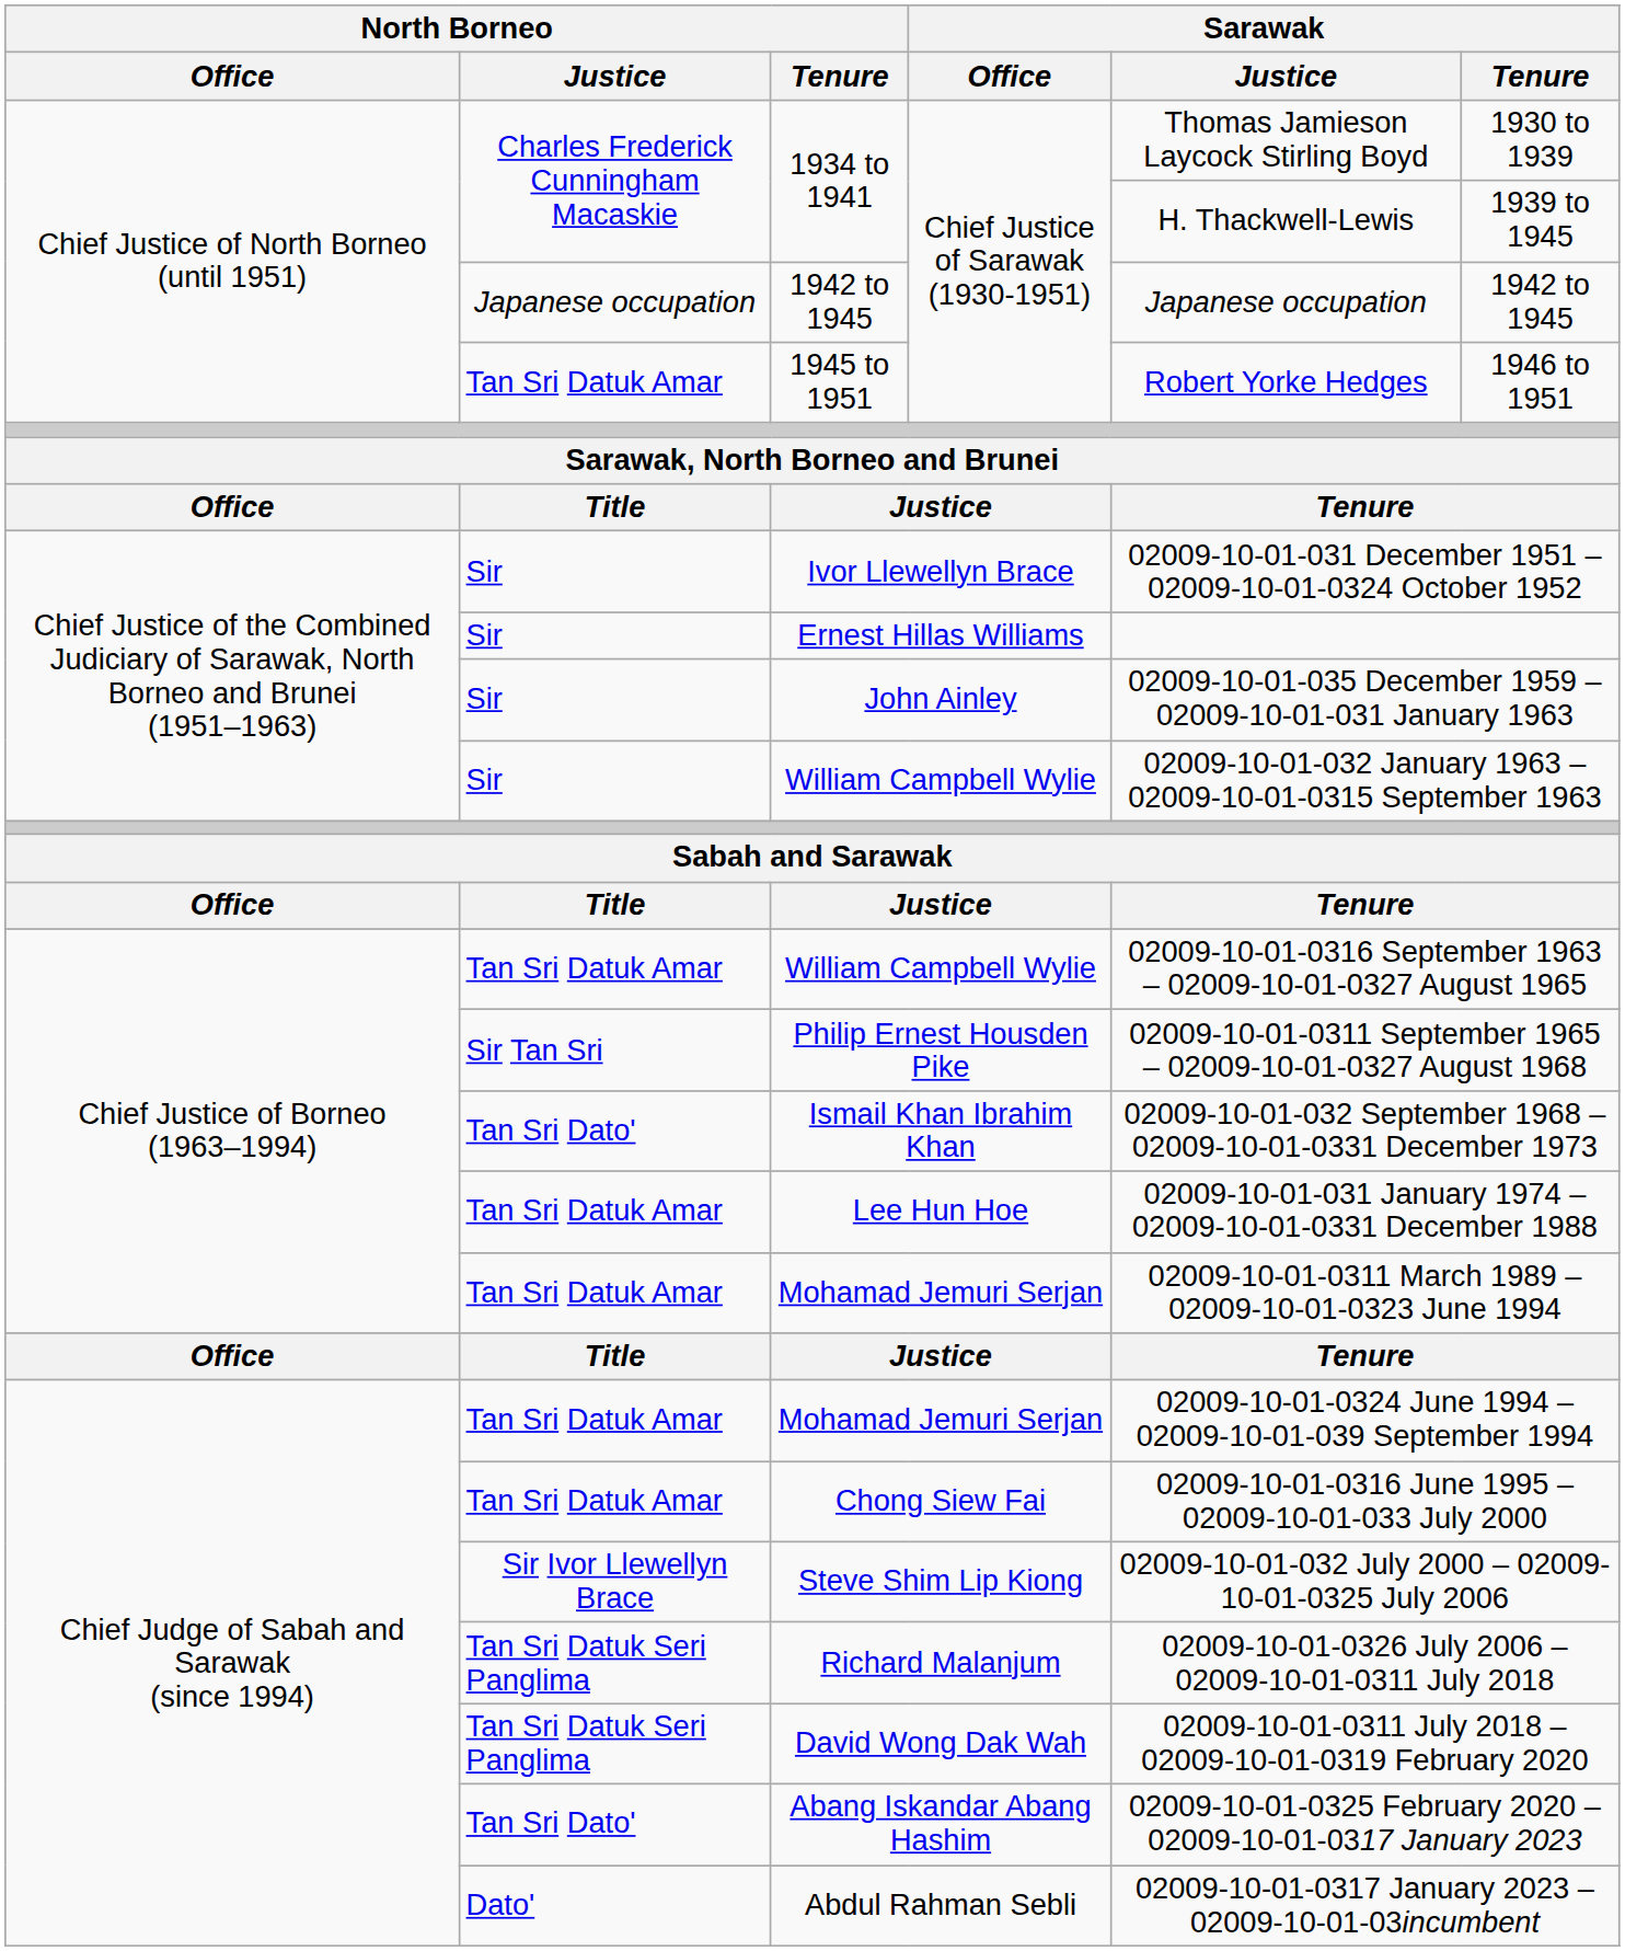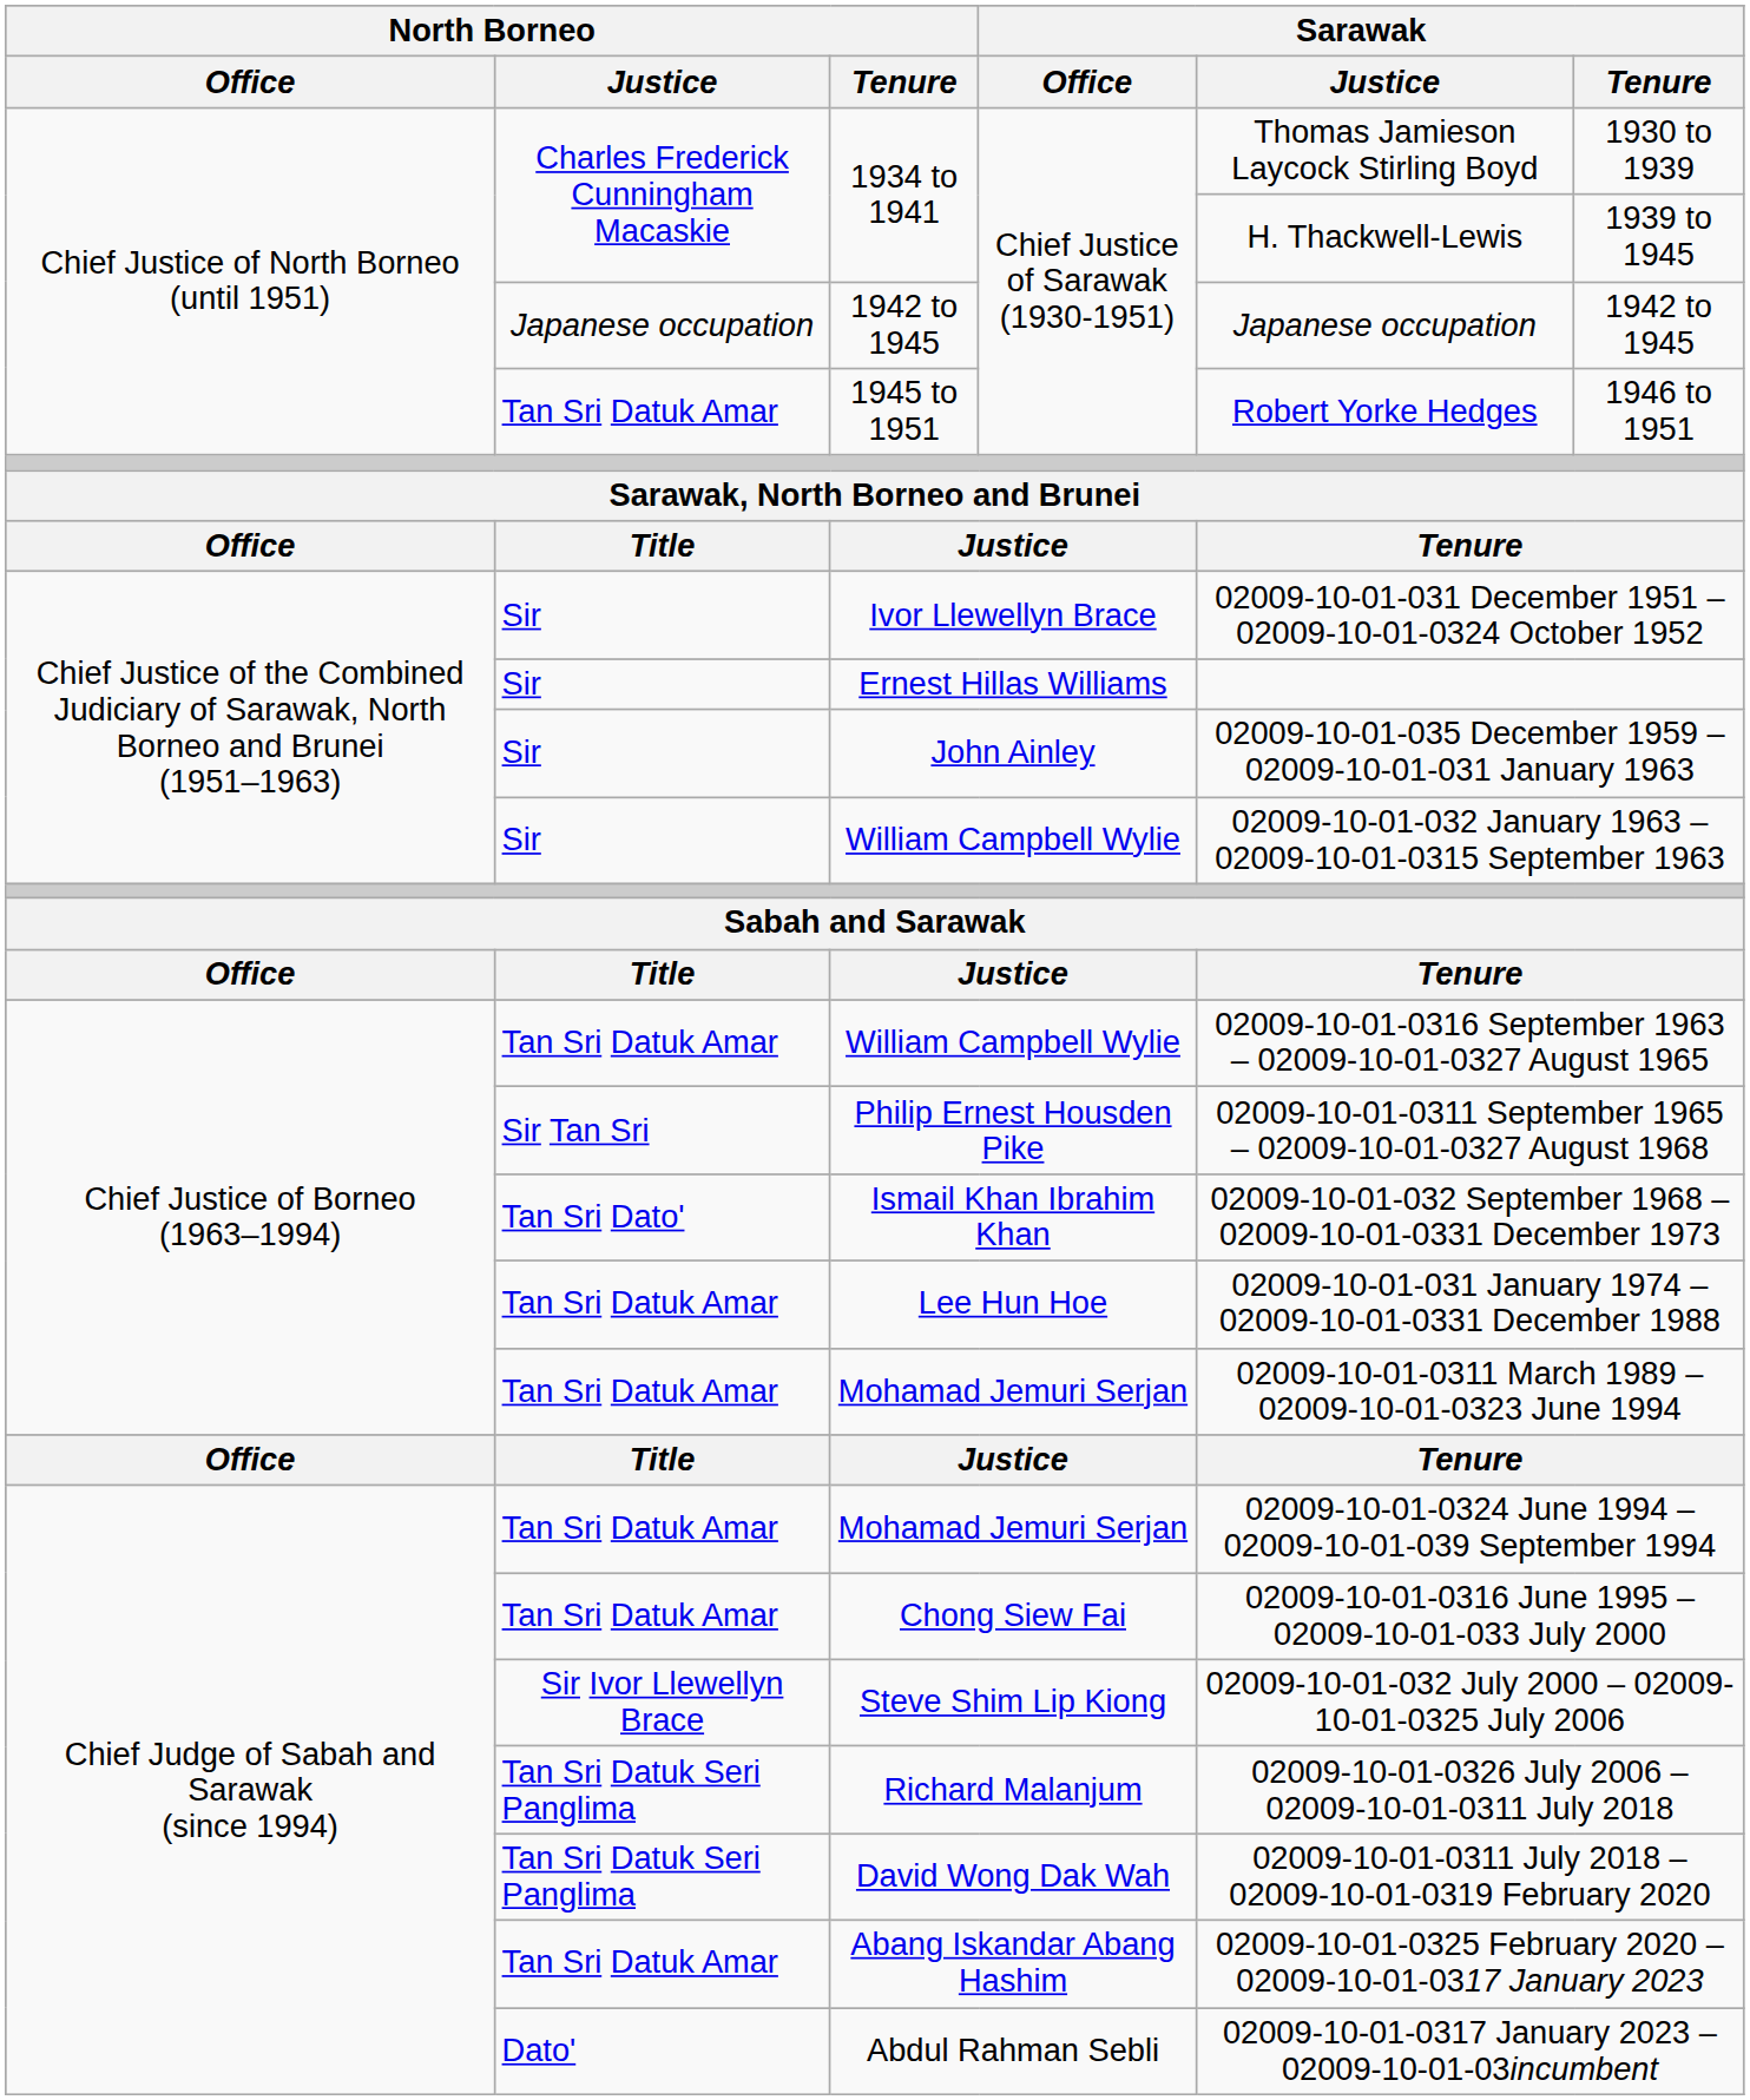Abang Iskandar Abang Hashim | North Borneo / Justice: Tan Sri Dato' -> Tan Sri Datuk Amar
